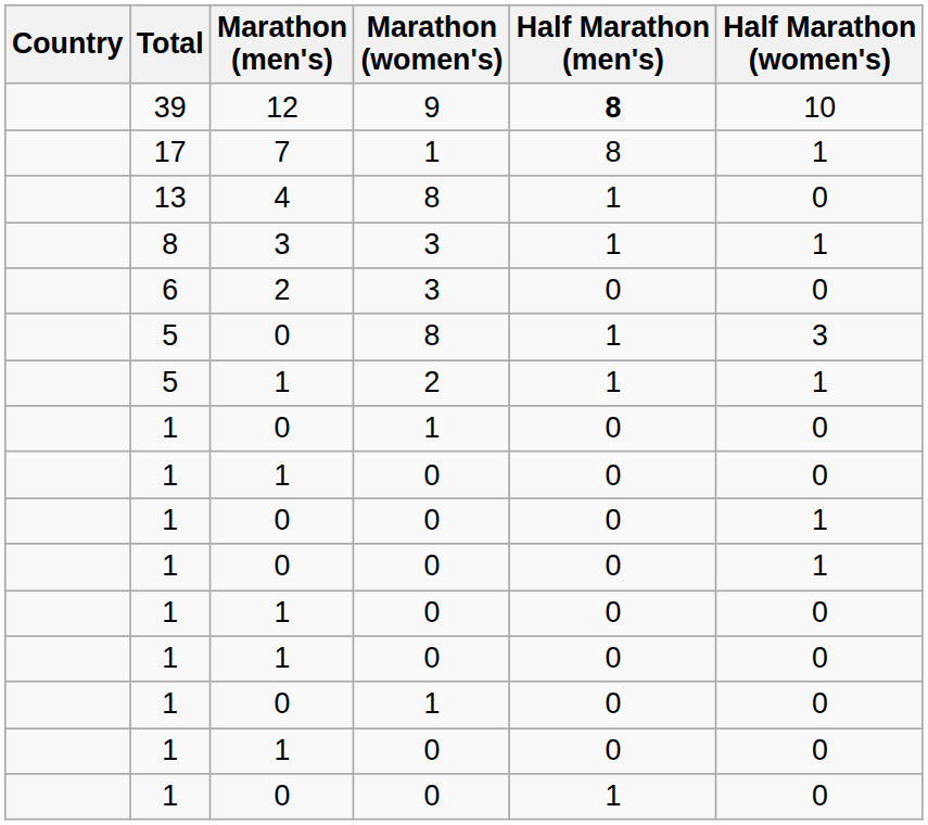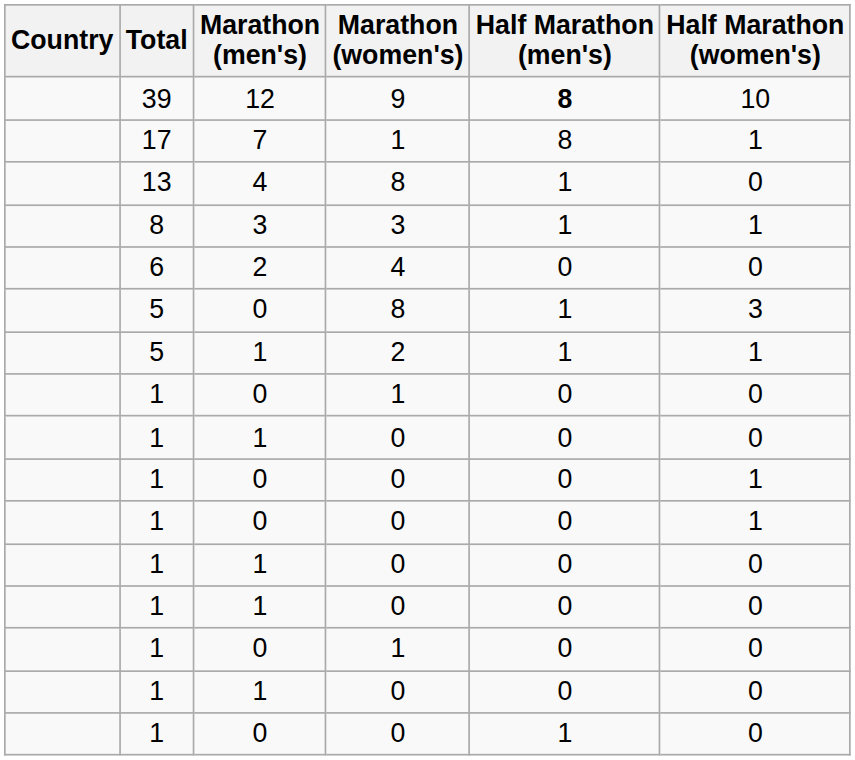6 | Marathon (women's): 3 -> 4
